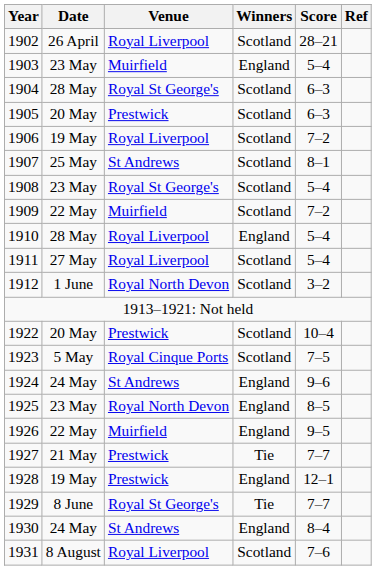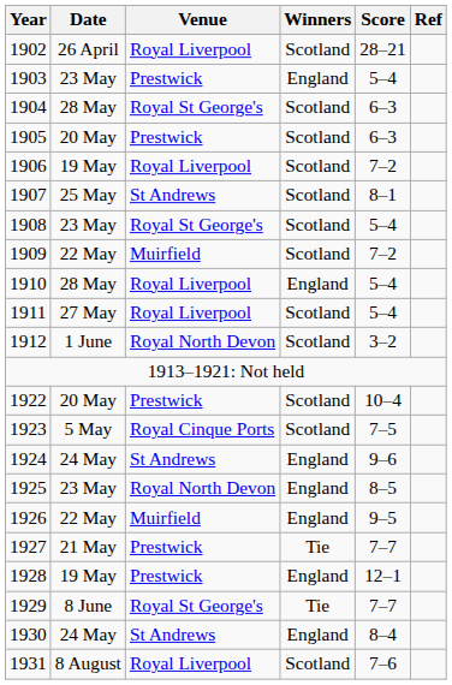1903 | Venue: Muirfield -> Prestwick
